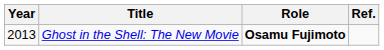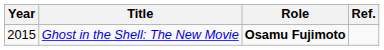Ghost in the Shell: The New Movie | Year: 2013 -> 2015
